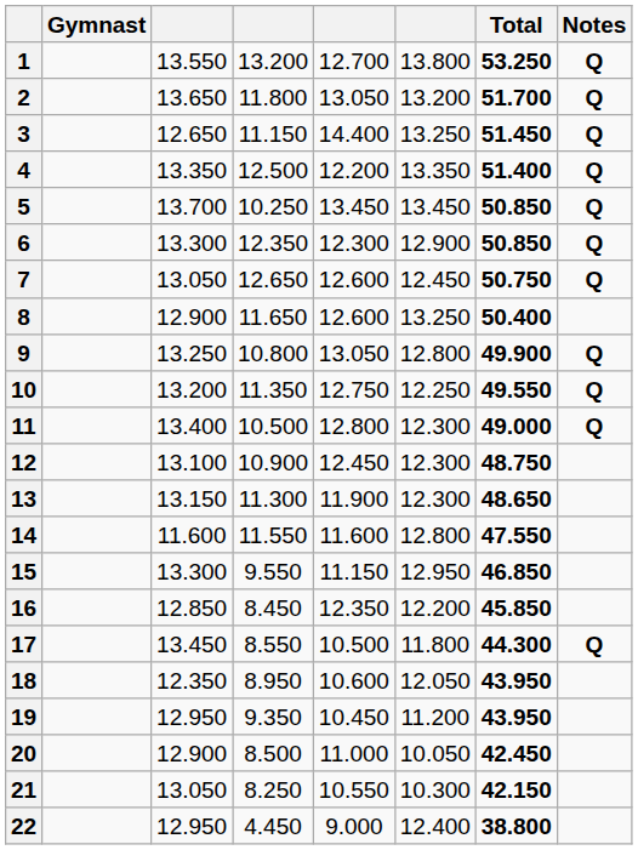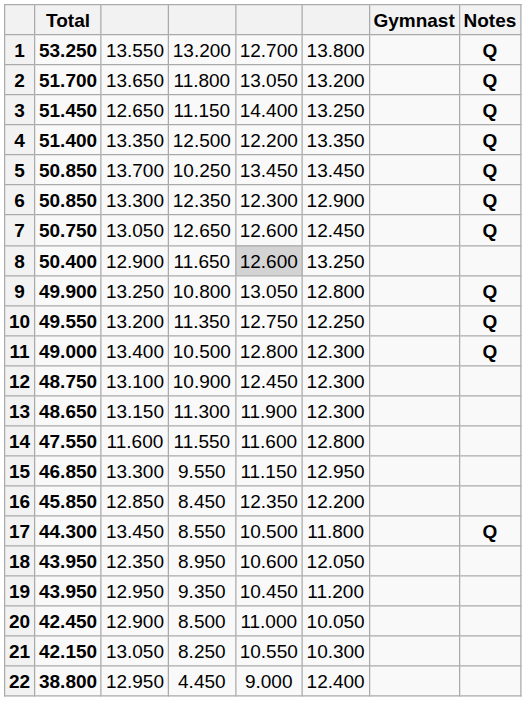columns swapped: Gymnast <-> Total
8 | column 5: no background -> lightgrey background
